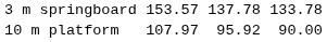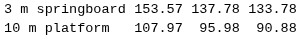10 m platform | column 5: 95.92 -> 95.98
10 m platform | column 7: 90.00 -> 90.88
